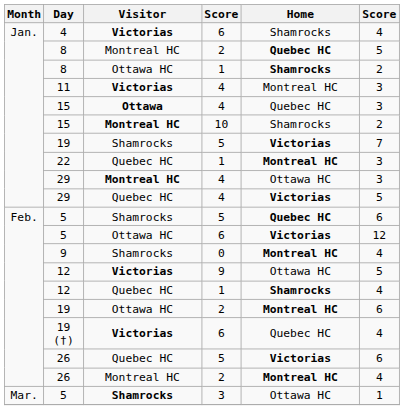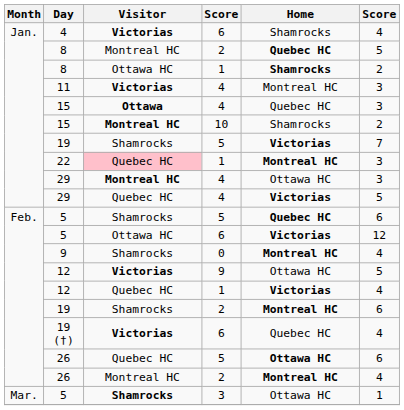22 | Visitor: no background -> pink background
12 / 1 | Home: Shamrocks -> Victorias
19 / 2 | Visitor: Ottawa HC -> Shamrocks
26 / 5 | Home: Victorias -> Ottawa HC
